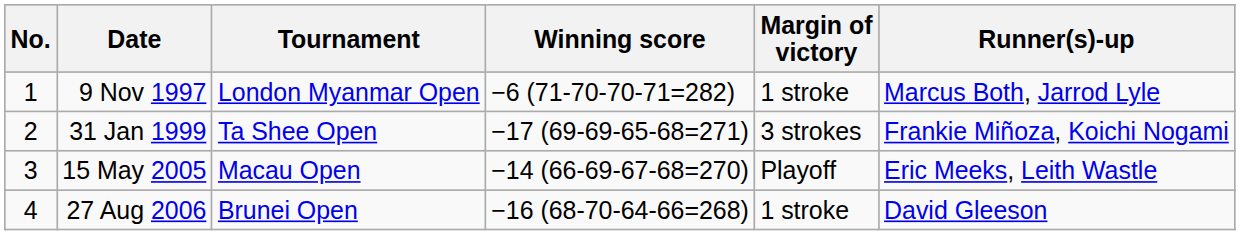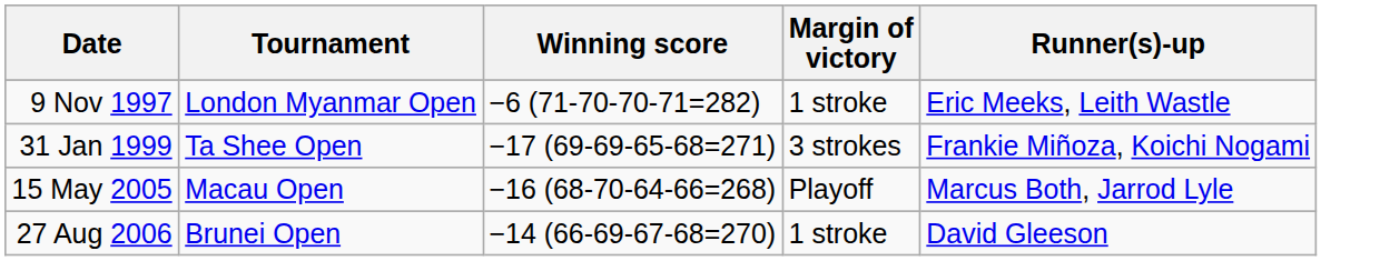- column: No. | 1 | 2 | 3 | 4
9 Nov 1997 | Runner(s)-up: Marcus Both, Jarrod Lyle -> Eric Meeks, Leith Wastle
15 May 2005 | Winning score: −14 (66-69-67-68=270) -> −16 (68-70-64-66=268)
15 May 2005 | Runner(s)-up: Eric Meeks, Leith Wastle -> Marcus Both, Jarrod Lyle
27 Aug 2006 | Winning score: −16 (68-70-64-66=268) -> −14 (66-69-67-68=270)
